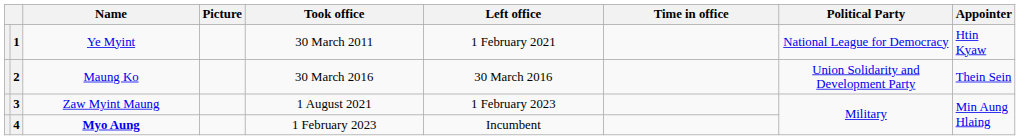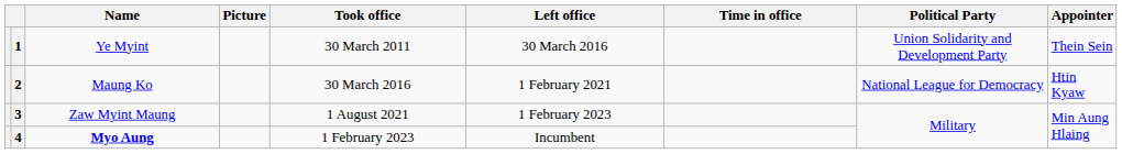1 | Left office: 1 February 2021 -> 30 March 2016
1 | Political Party: National League for Democracy -> Union Solidarity and Development Party
1 | Appointer: Htin Kyaw -> Thein Sein
2 | Left office: 30 March 2016 -> 1 February 2021
2 | Political Party: Union Solidarity and Development Party -> National League for Democracy
2 | Appointer: Thein Sein -> Htin Kyaw
